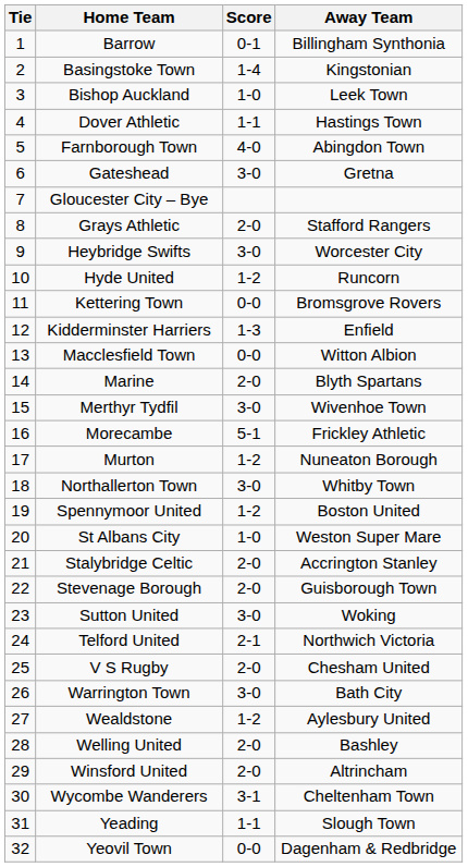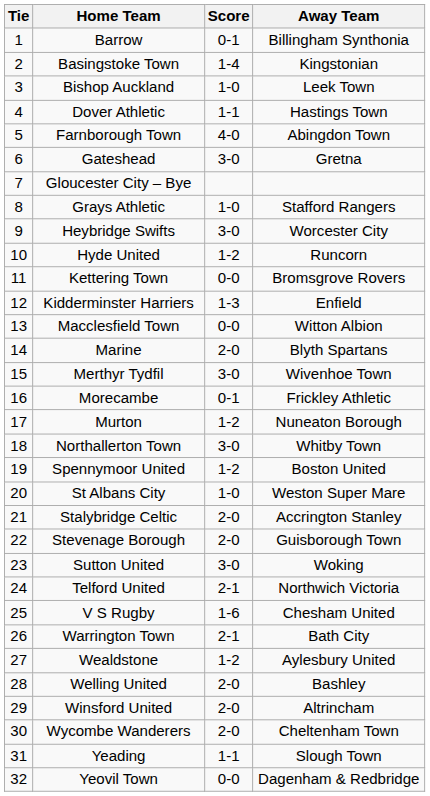Grays Athletic | Score: 2-0 -> 1-0
Morecambe | Score: 5-1 -> 0-1
V S Rugby | Score: 2-0 -> 1-6
Warrington Town | Score: 3-0 -> 2-1
Wycombe Wanderers | Score: 3-1 -> 2-0
